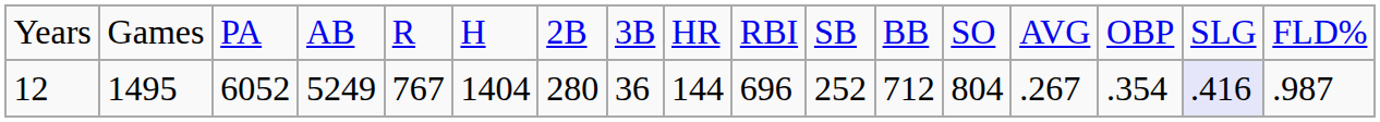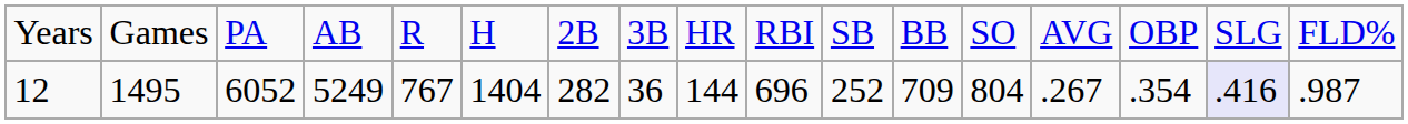12 | column 7: 280 -> 282
12 | column 12: 712 -> 709
